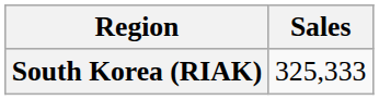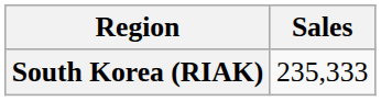South Korea (RIAK) | Sales: 325,333 -> 235,333
